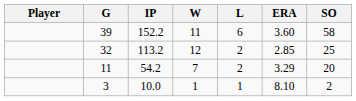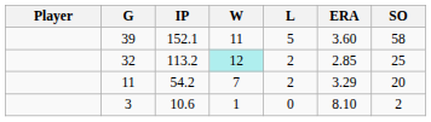39 | IP: 152.2 -> 152.1
39 | L: 6 -> 5
32 | W: no background -> paleturquoise background
3 | IP: 10.0 -> 10.6
3 | L: 1 -> 0
